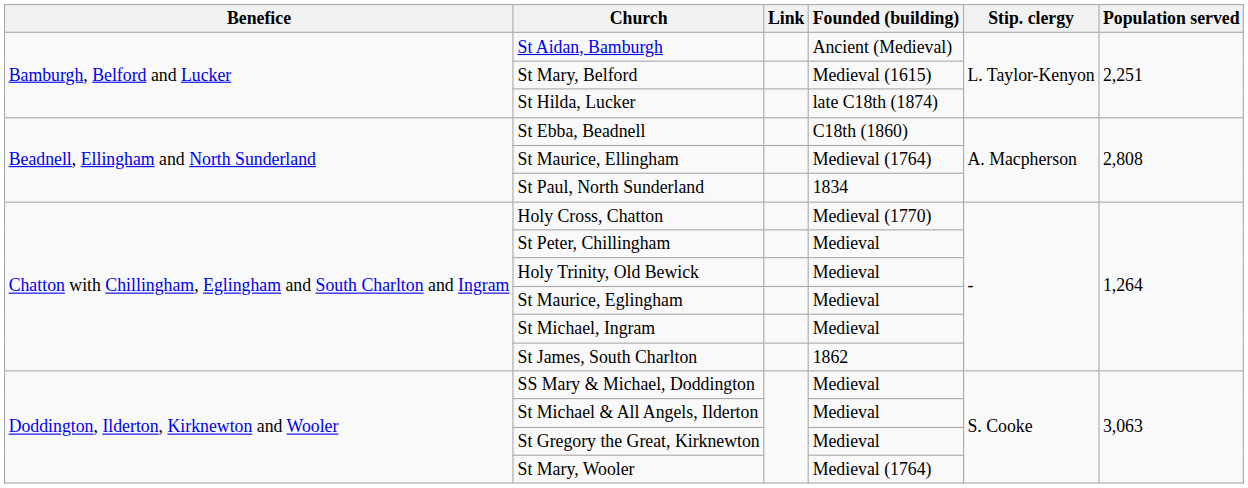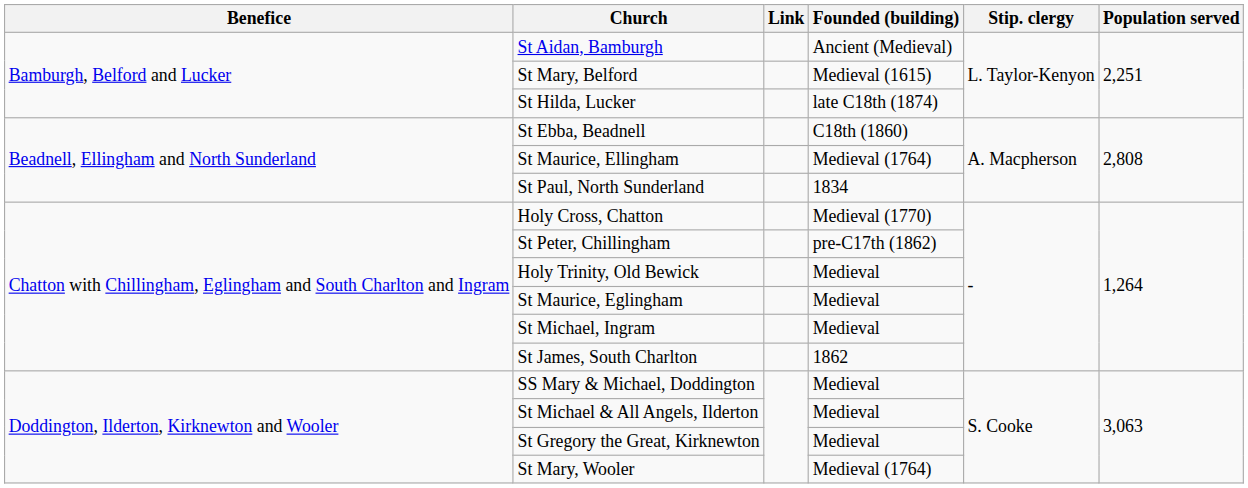St Peter, Chillingham | Founded (building): Medieval -> pre-C17th (1862)
